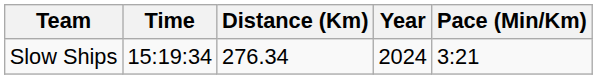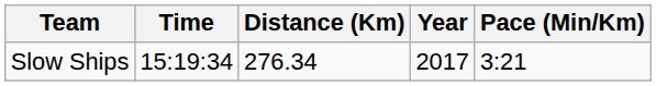Slow Ships | Year: 2024 -> 2017
